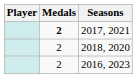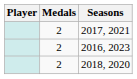2017, 2021 | Medals: bold -> normal
rows swapped: 2018, 2020 <-> 2016, 2023
